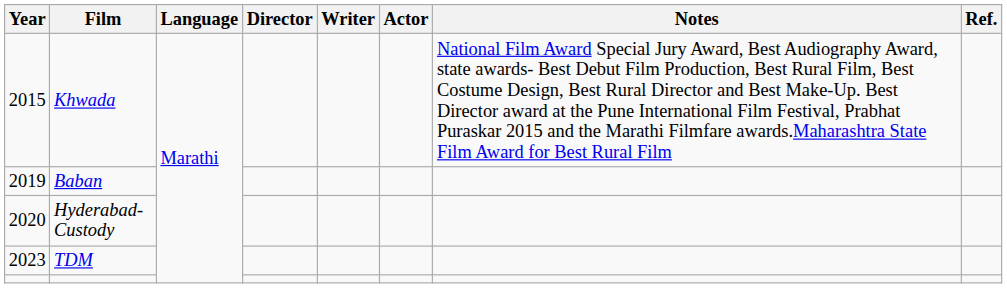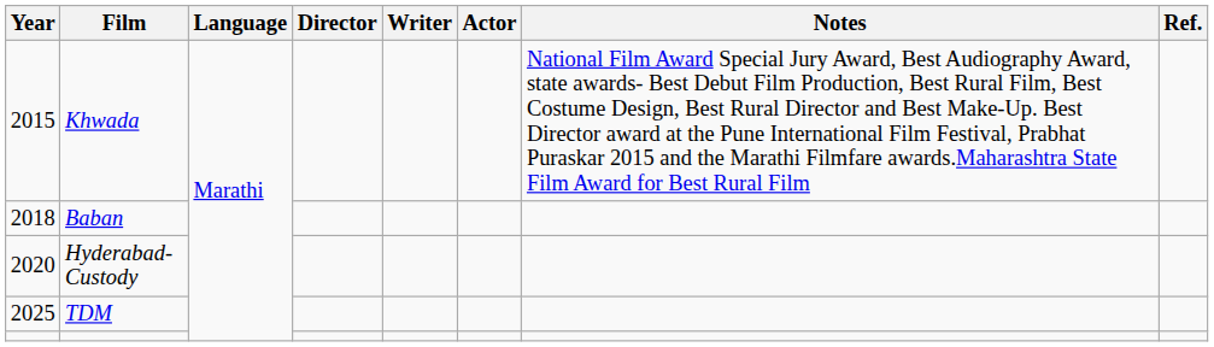Baban | Year: 2019 -> 2018
TDM | Year: 2023 -> 2025
